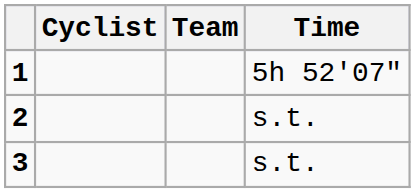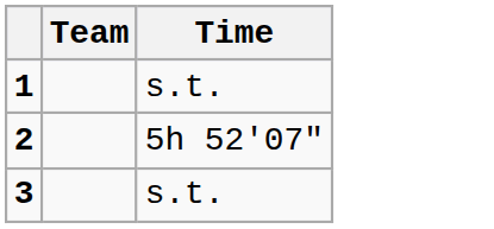- column: Cyclist
1 | Time: 5h 52'07" -> s.t.
2 | Time: s.t. -> 5h 52'07"
